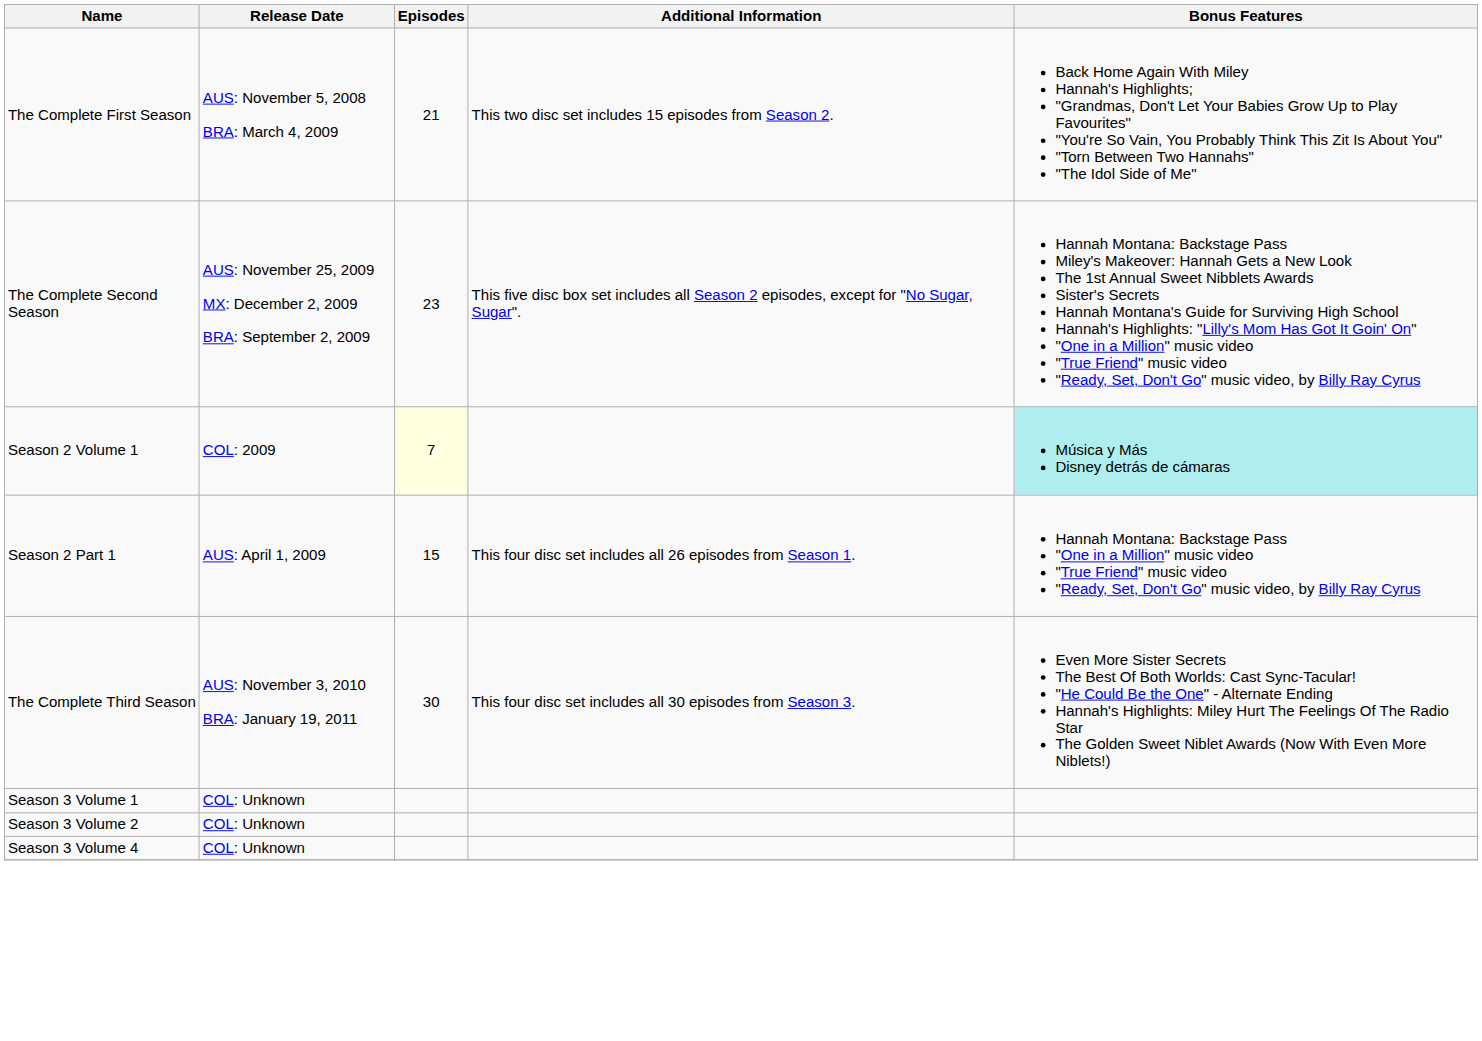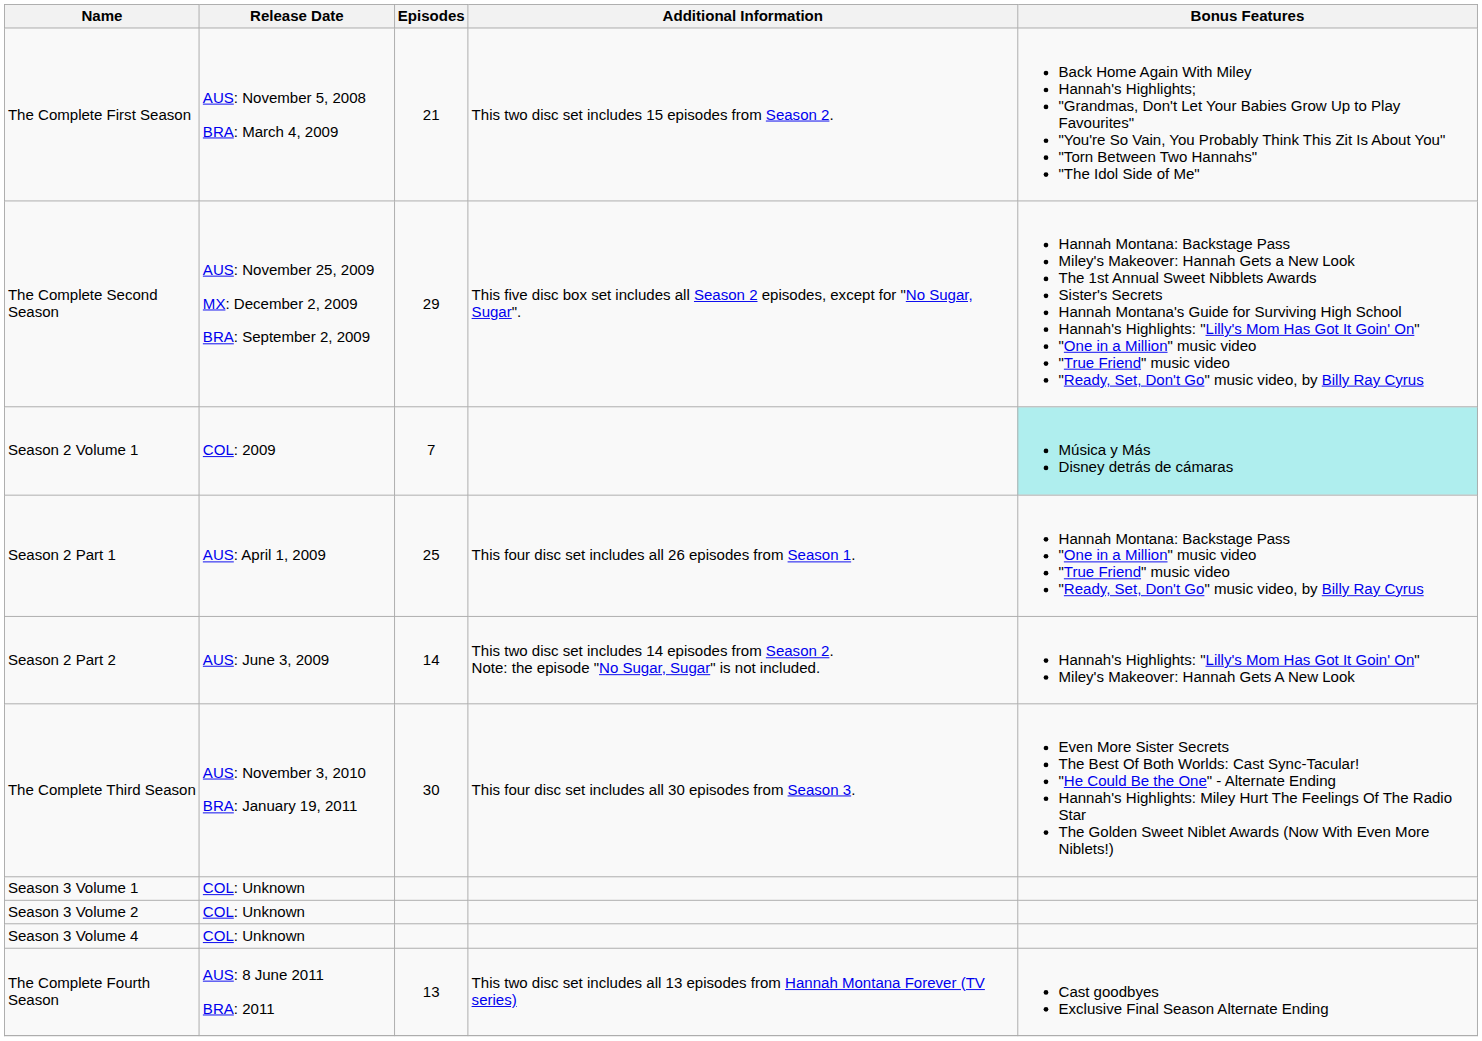The Complete Second Season | Episodes: 23 -> 29
Season 2 Volume 1 | Episodes: lightyellow background -> no background
Season 2 Part 1 | Episodes: 15 -> 25
+ row: Season 2 Part 2 | AUS: June 3, 2009 | 14 | This two disc set includes 14 episodes from Season 2. Note: the episode "No Sugar, Sugar" is not included. | Hannah's Highlights: "Lilly's Mom Has Got It Goin' On" Miley's Makeover: Hannah Gets A New Look
+ row: The Complete Fourth Season | AUS: 8 June 2011 BRA: 2011 | 13 | This two disc set includes all 13 episodes from Hannah Montana Forever (TV series) | Cast goodbyes Exclusive Final Season Alternate Ending
